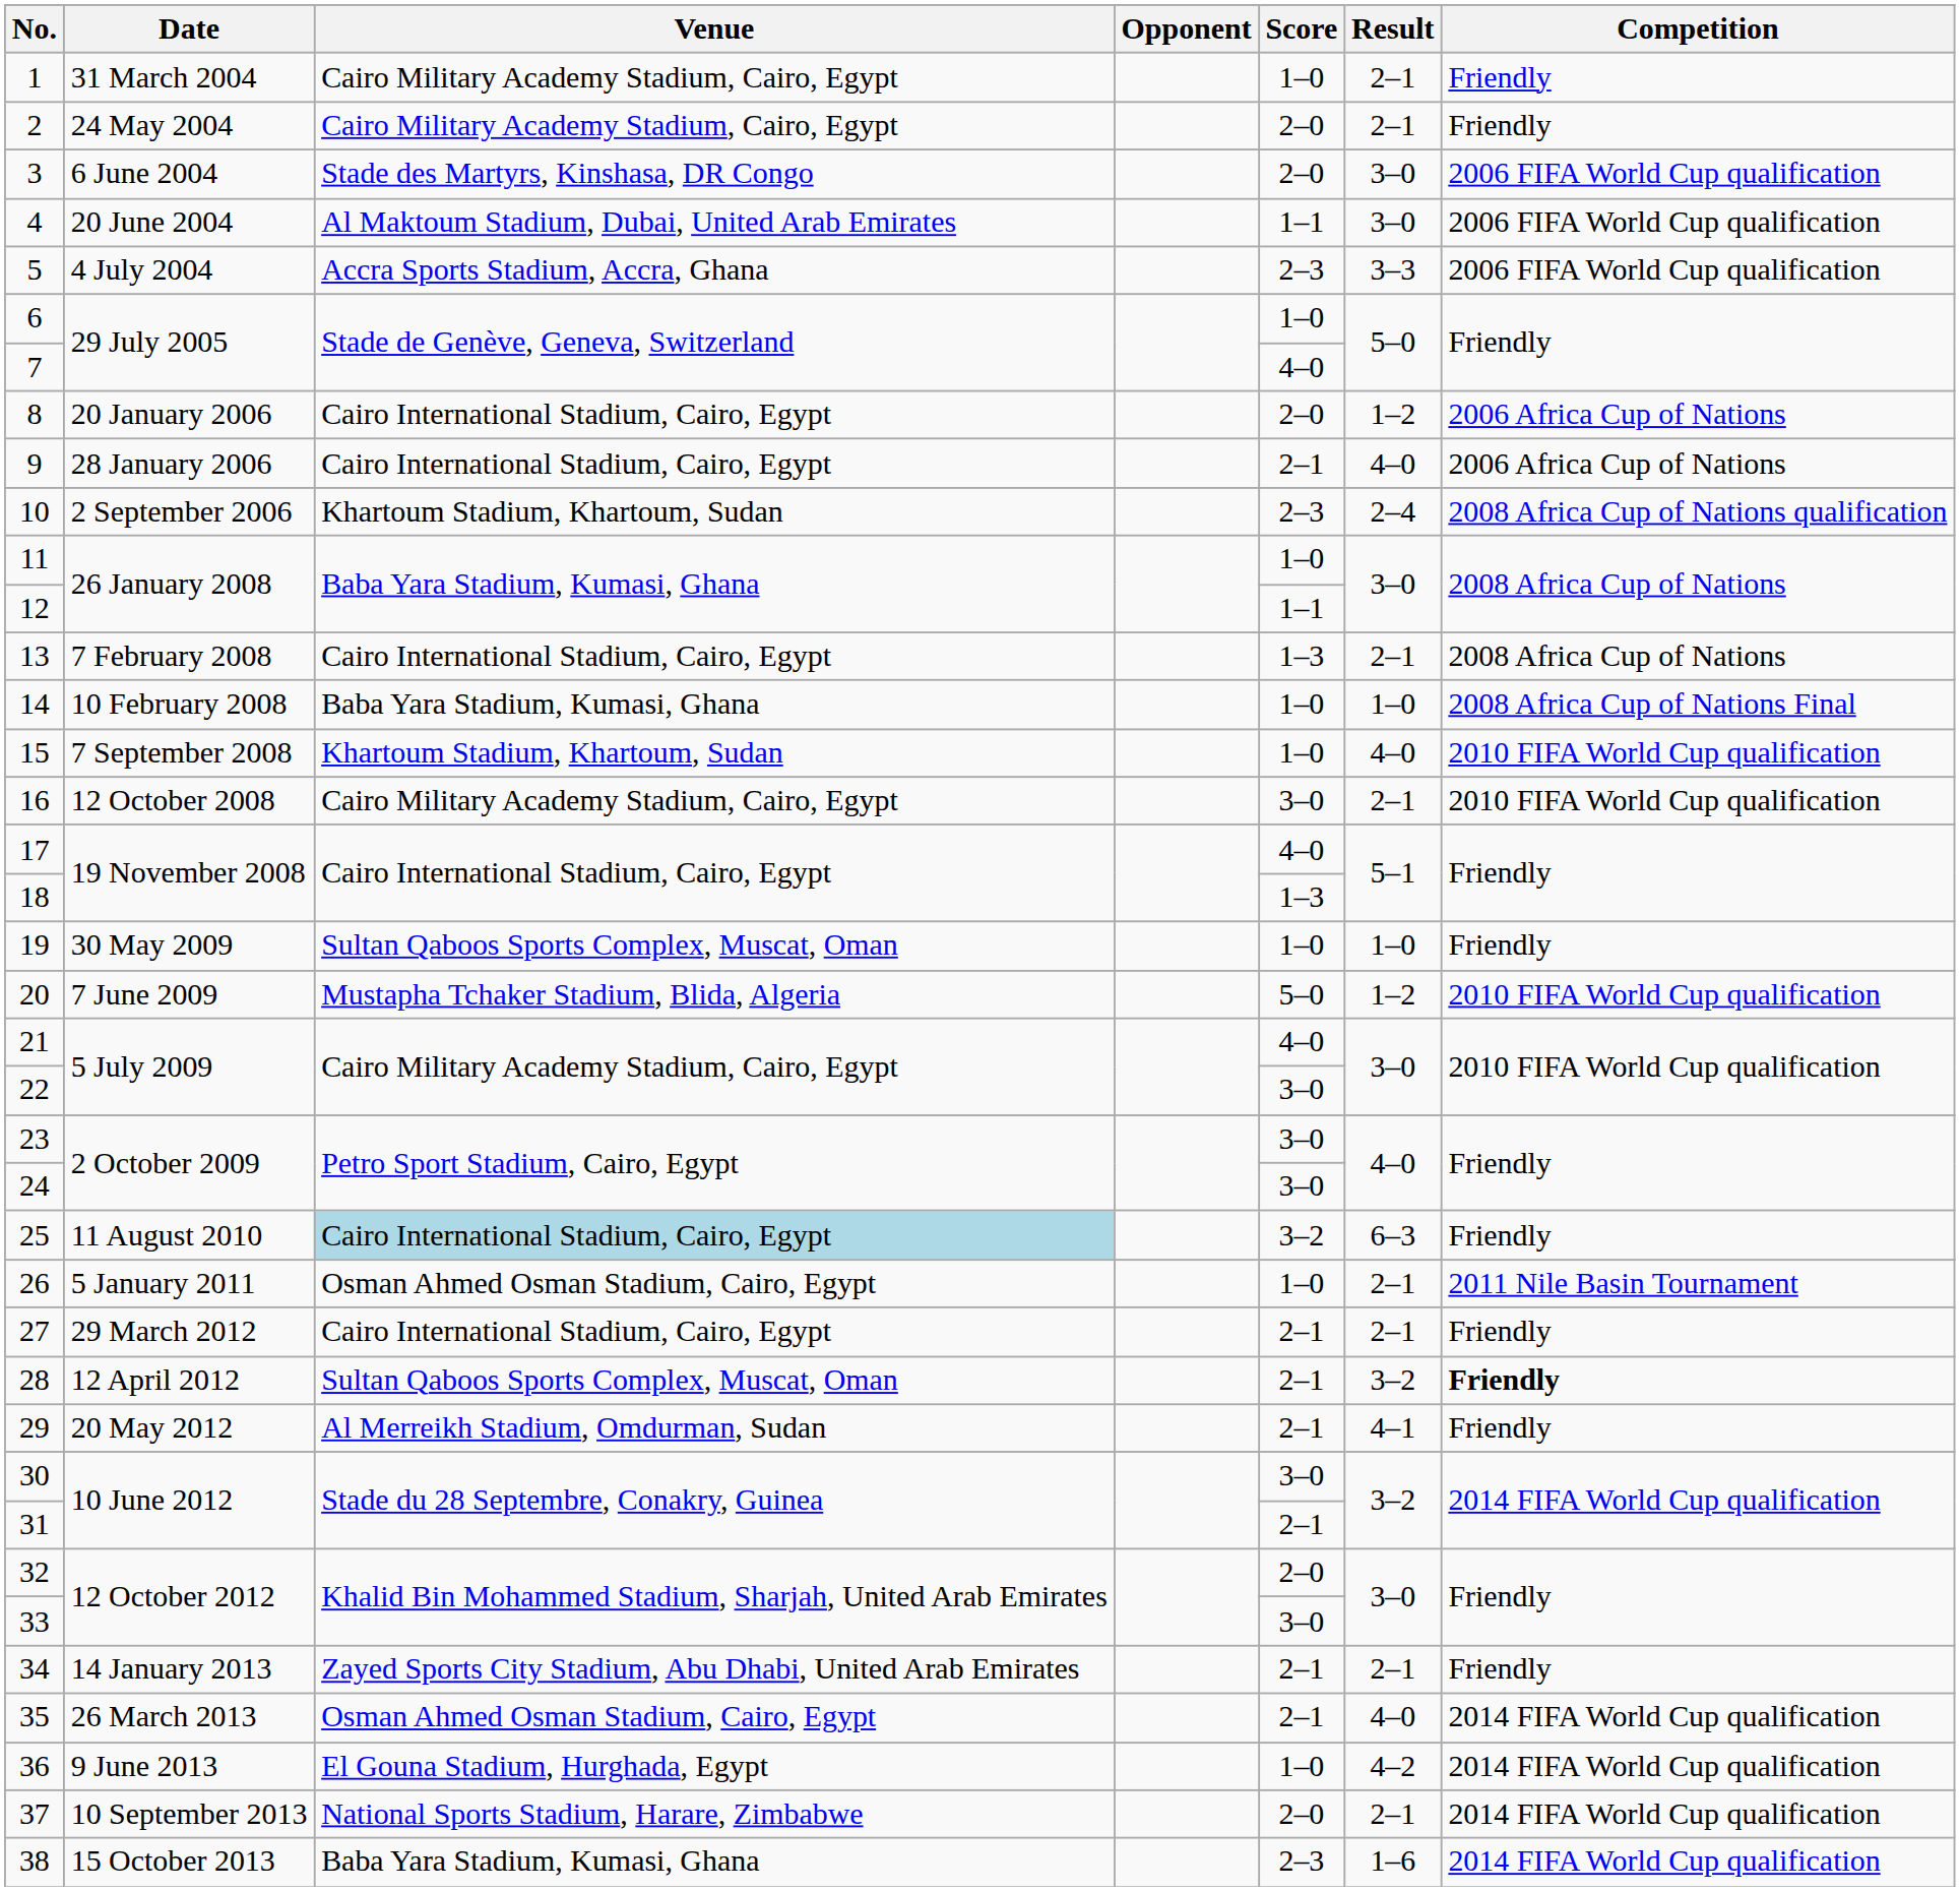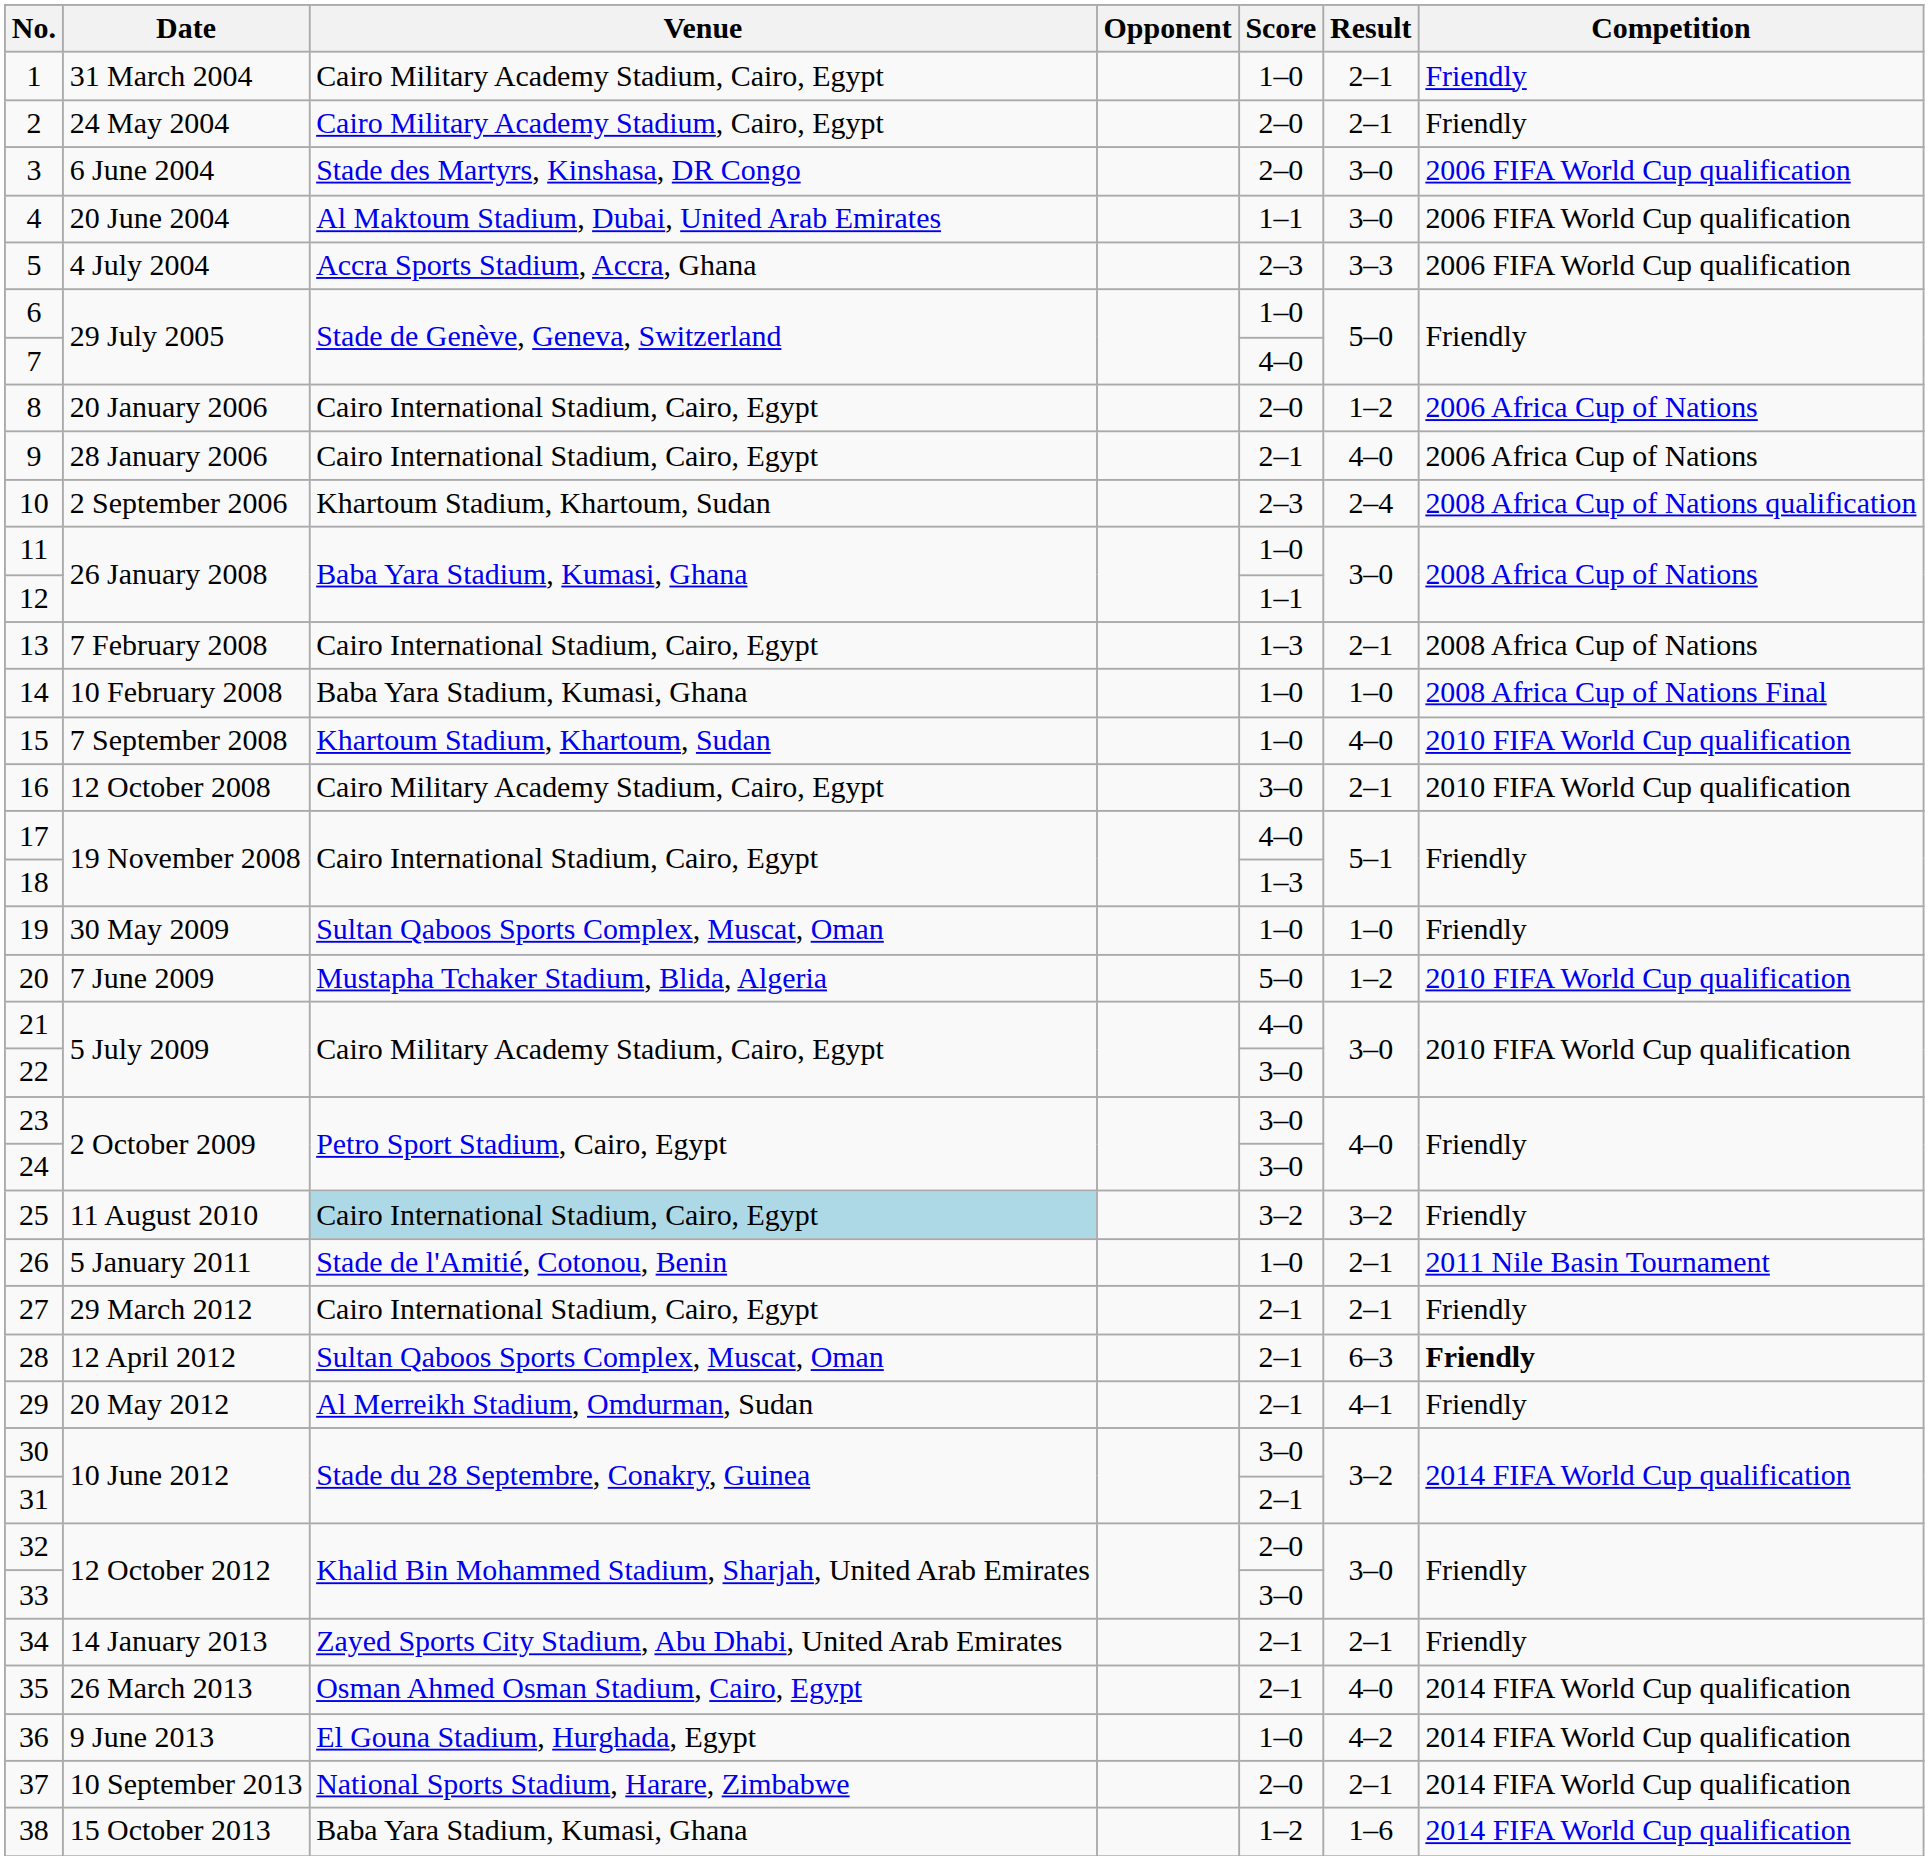25 | Result: 6–3 -> 3–2
26 | Venue: Osman Ahmed Osman Stadium, Cairo, Egypt -> Stade de l'Amitié, Cotonou, Benin
28 | Result: 3–2 -> 6–3
38 | Score: 2–3 -> 1–2
